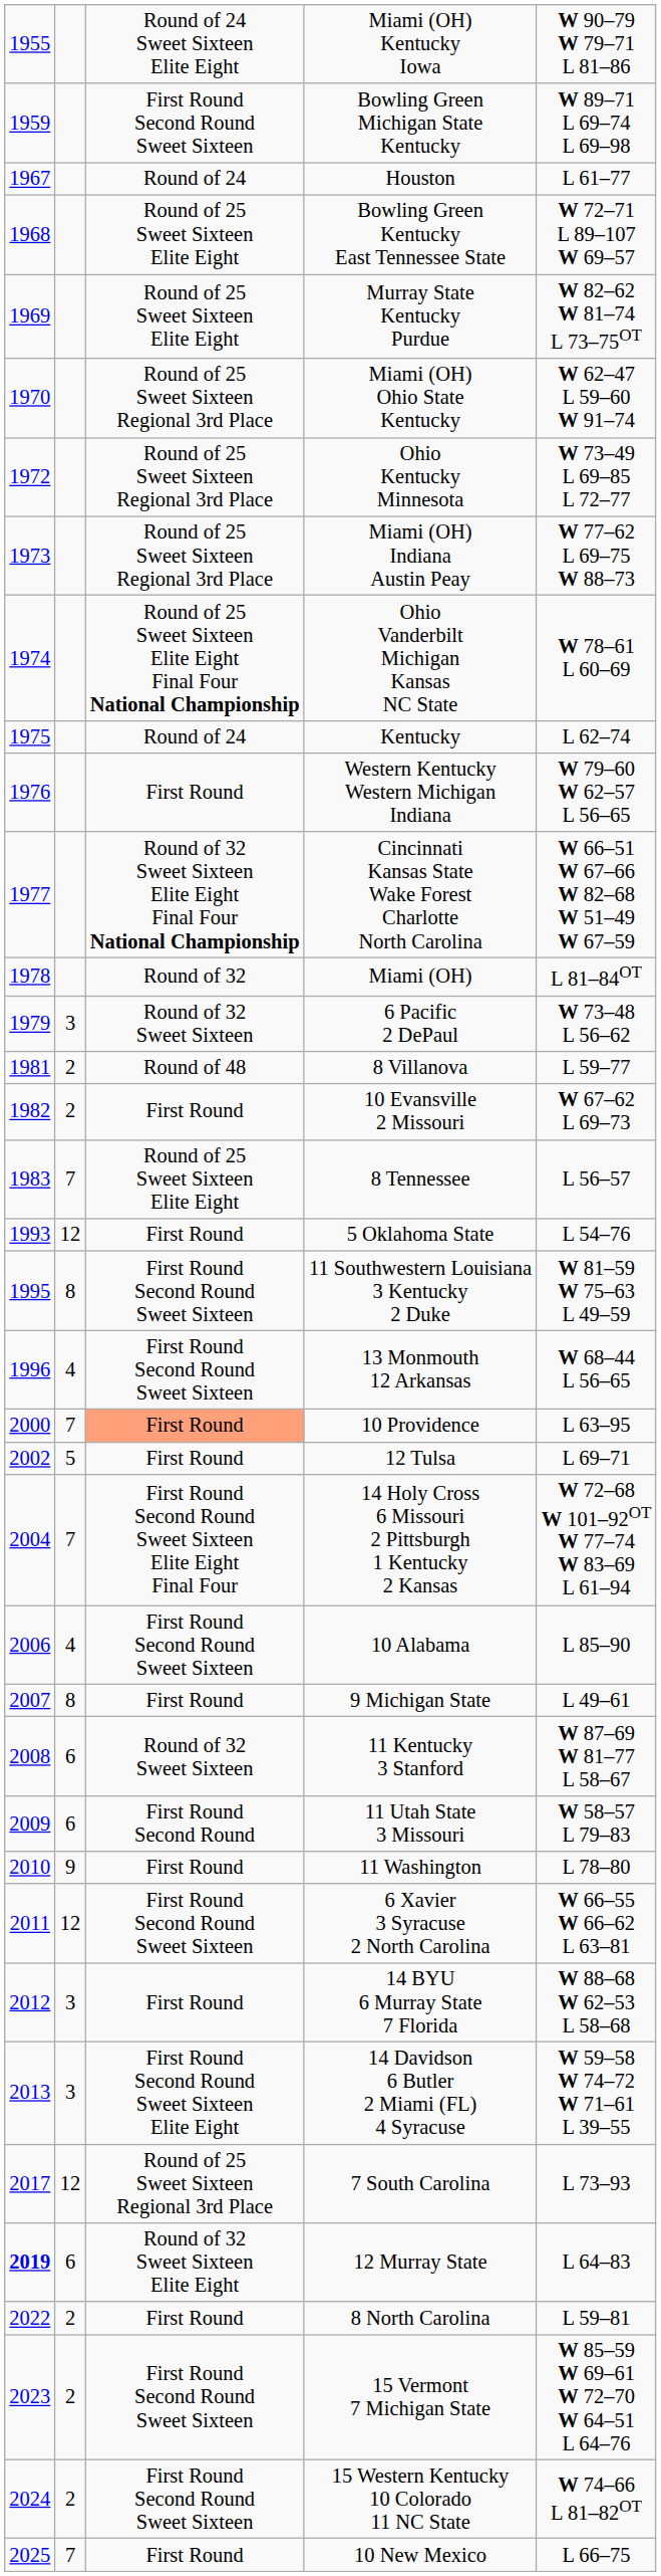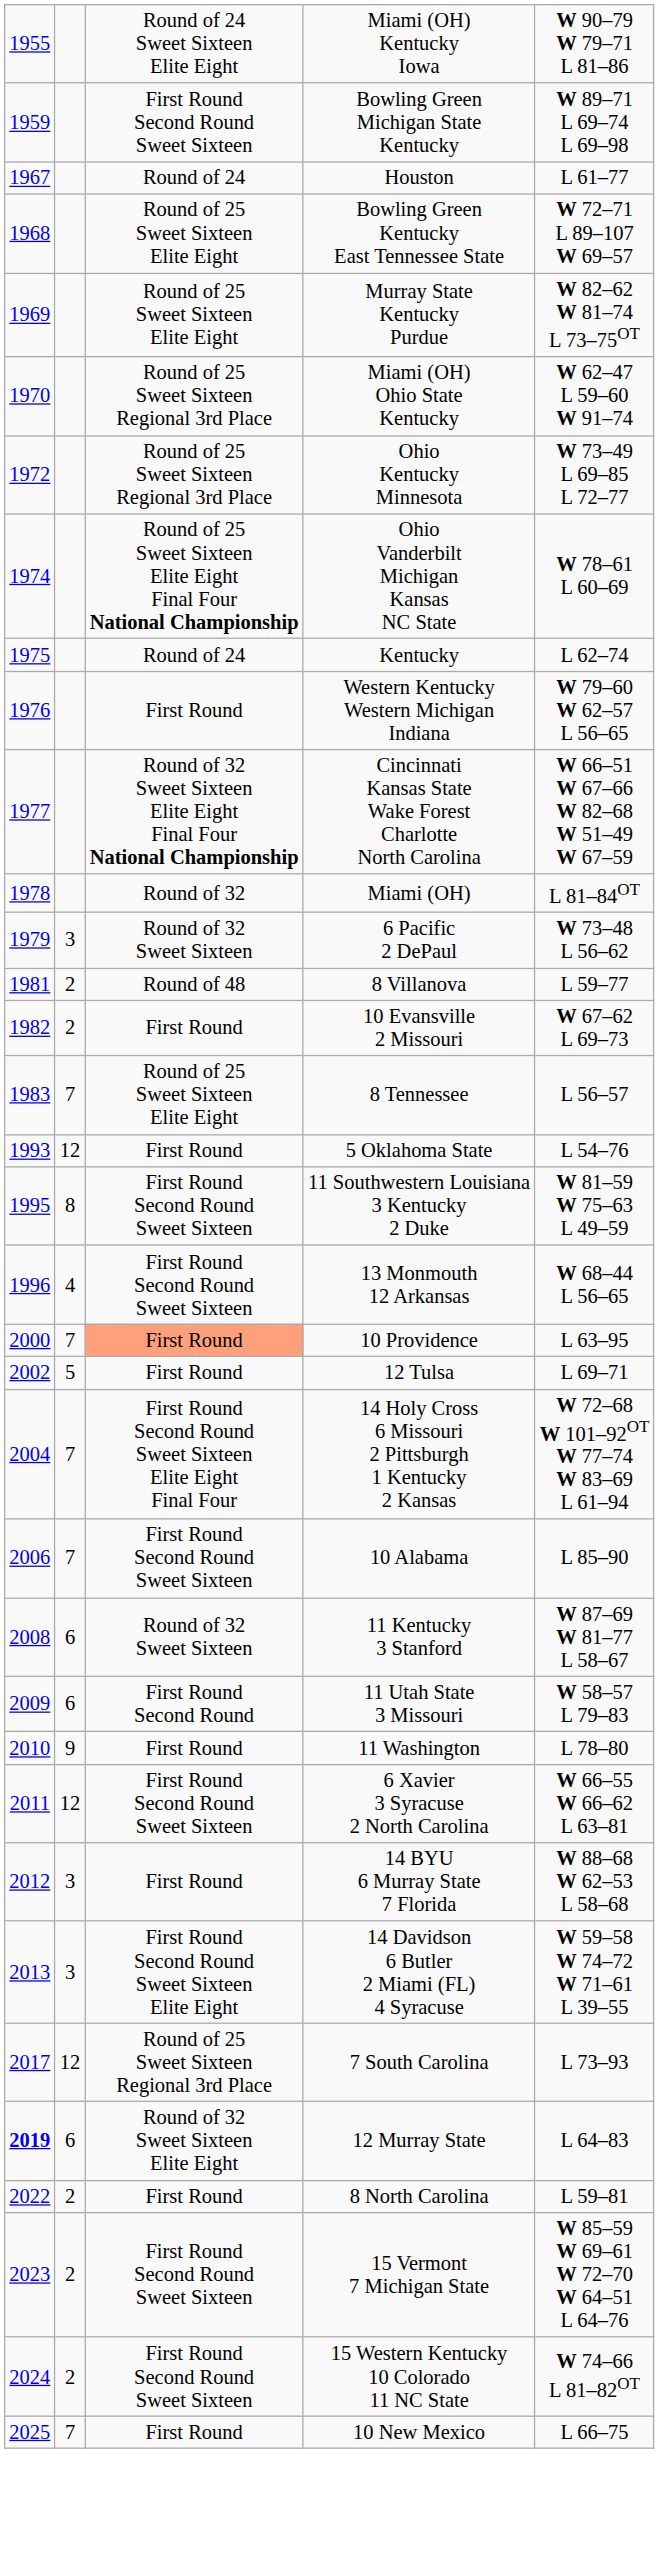- row: 1973 | Round of 25 Sweet Sixteen Regional 3rd Place | Miami (OH) Indiana Austin Peay | W 77–62 L 69–75 W 88–73
10 Alabama | column 2: 4 -> 7
- row: 2007 | 8 | First Round | 9 Michigan State | L 49–61
